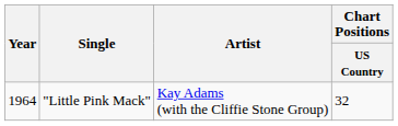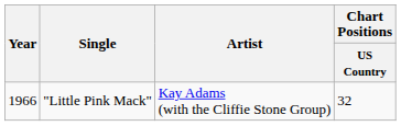"Little Pink Mack" | Year: 1964 -> 1966
